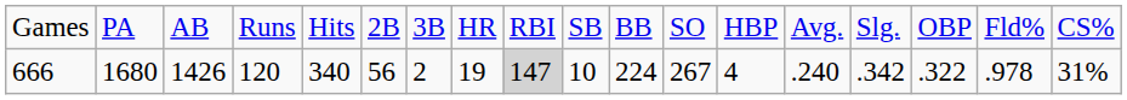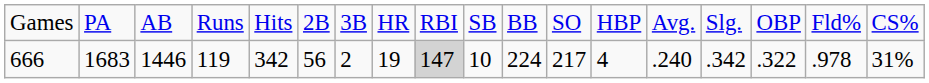666 | column 2: 1680 -> 1683
666 | column 3: 1426 -> 1446
666 | column 4: 120 -> 119
666 | column 5: 340 -> 342
666 | column 12: 267 -> 217
